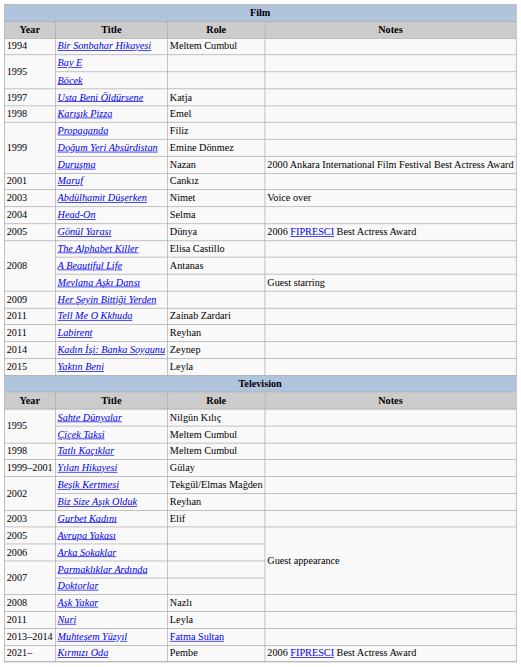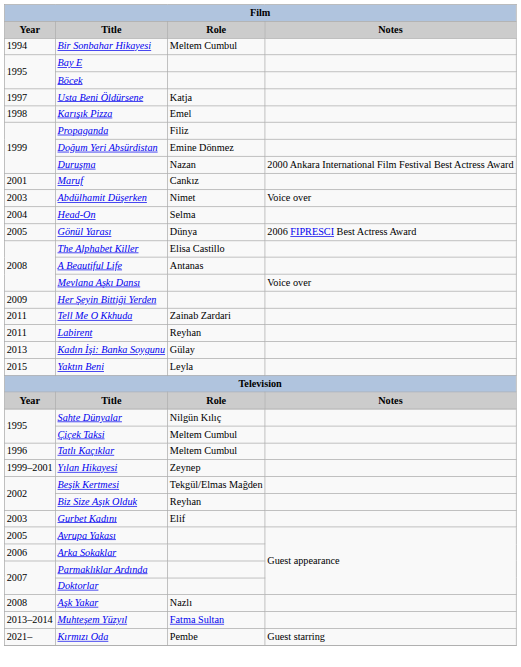Mevlana Aşkı Dansı | Notes: Guest starring -> Voice over
Kadın İşi: Banka Soygunu | Year: 2014 -> 2013
Kadın İşi: Banka Soygunu | Role: Zeynep -> Gülay
Tatlı Kaçıklar | Year: 1998 -> 1996
Yılan Hikayesi | Role: Gülay -> Zeynep
- row: 2011 | Nuri | Leyla
Kırmızı Oda | Notes: 2006 FIPRESCI Best Actress Award -> Guest starring
